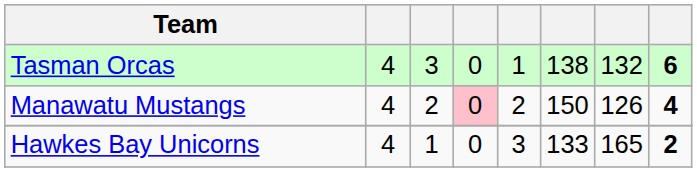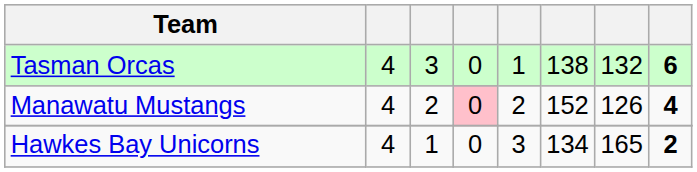Manawatu Mustangs | column 6: 150 -> 152
Hawkes Bay Unicorns | column 6: 133 -> 134
